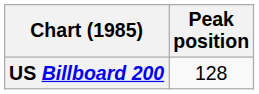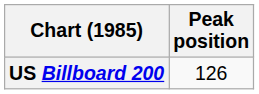US Billboard 200 | Peak position: 128 -> 126
